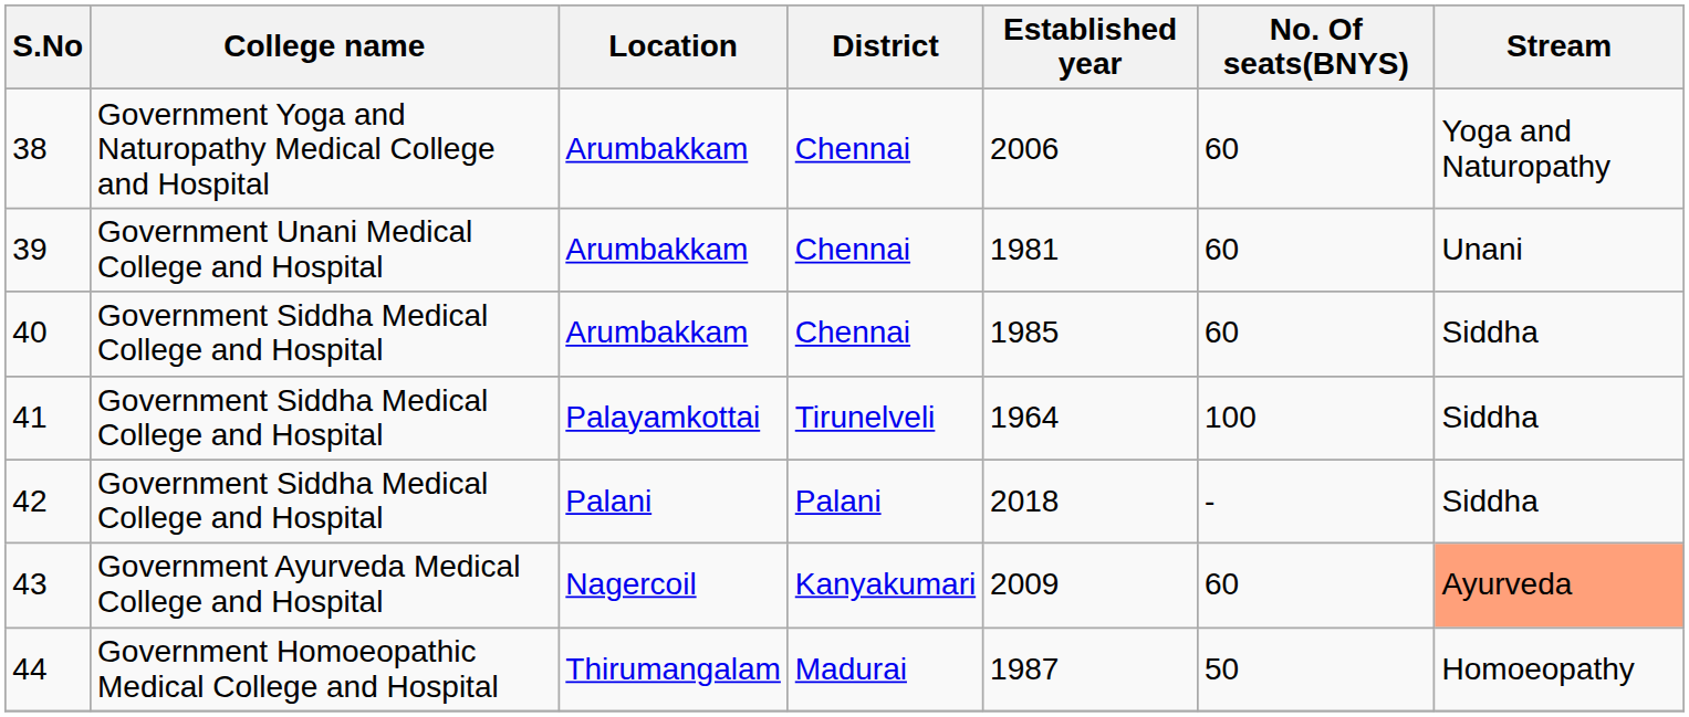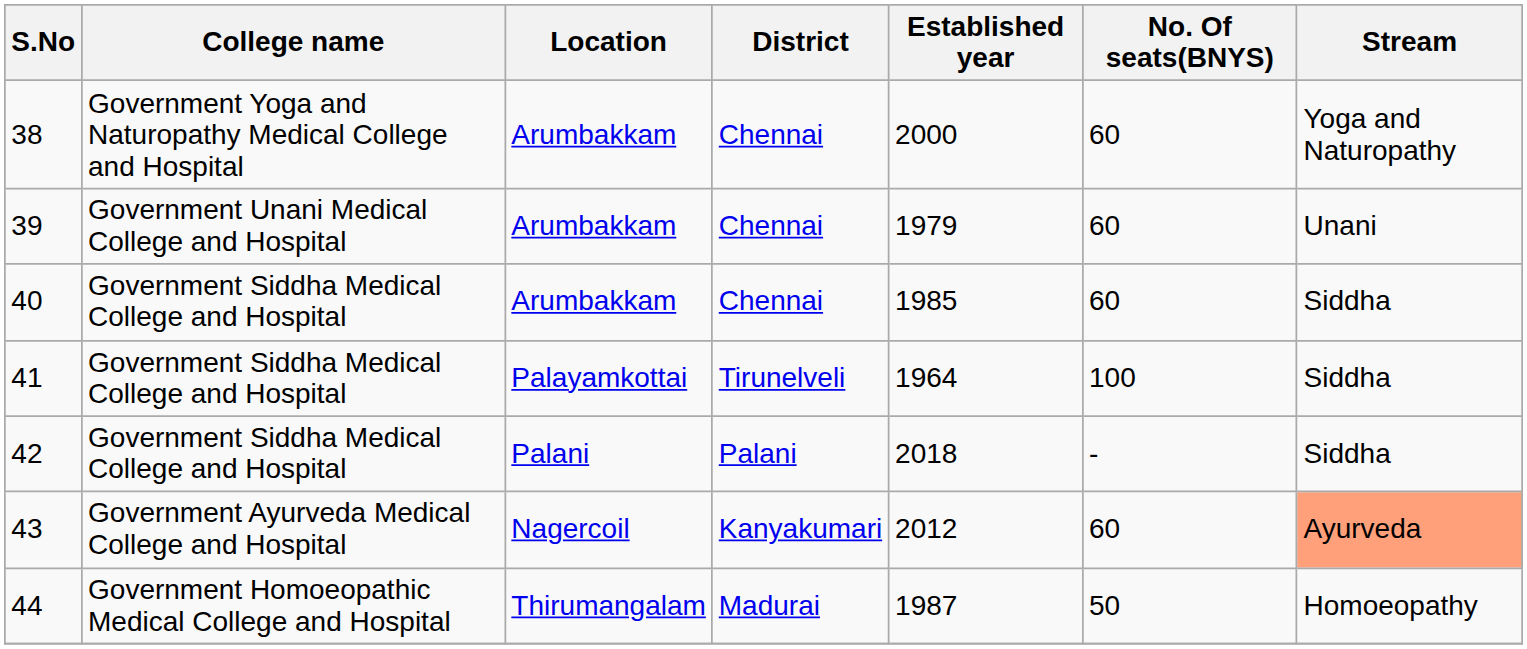38 | Established year: 2006 -> 2000
39 | Established year: 1981 -> 1979
43 | Established year: 2009 -> 2012
